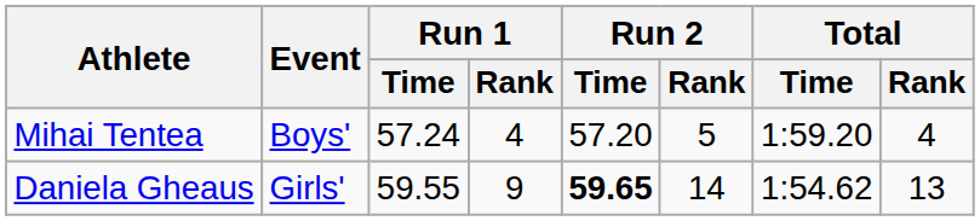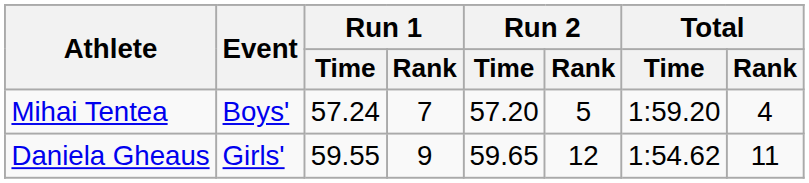Mihai Tentea | Run 1 / Rank: 4 -> 7
Daniela Gheaus | Run 2 / Time: bold -> normal
Daniela Gheaus | Run 2 / Rank: 14 -> 12
Daniela Gheaus | Total / Rank: 13 -> 11
